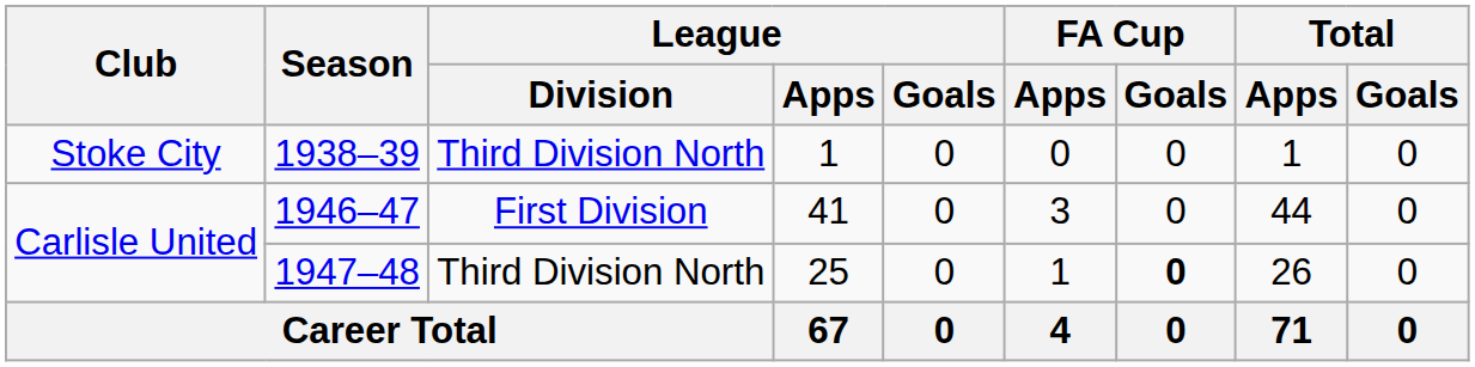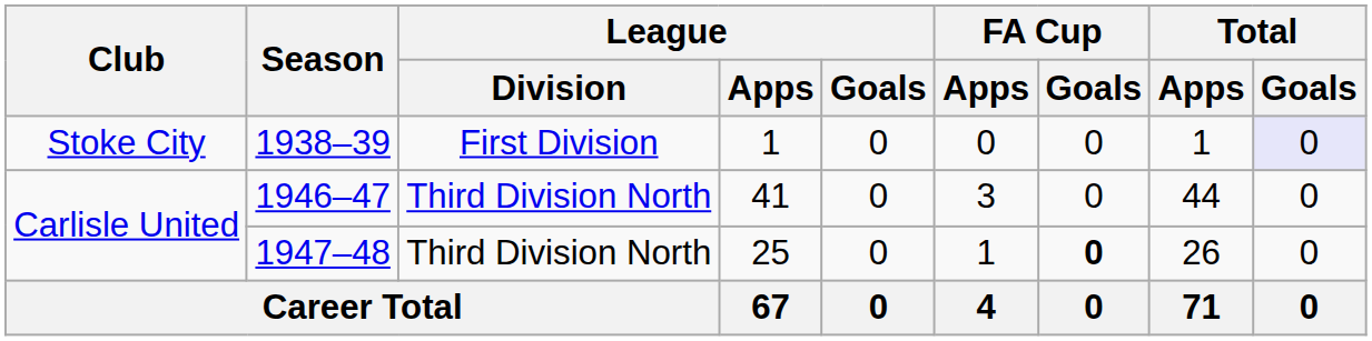1938–39 | League / Division: Third Division North -> First Division
1938–39 | Total / Goals: no background -> lavender background
1946–47 | League / Division: First Division -> Third Division North
